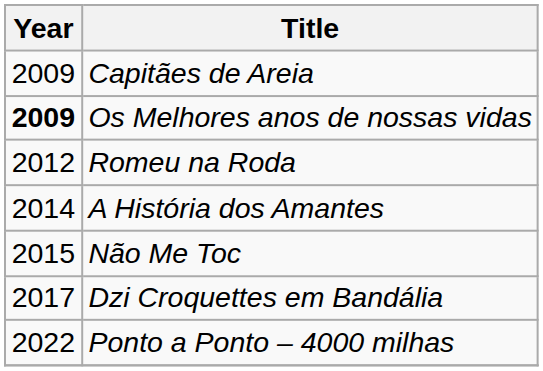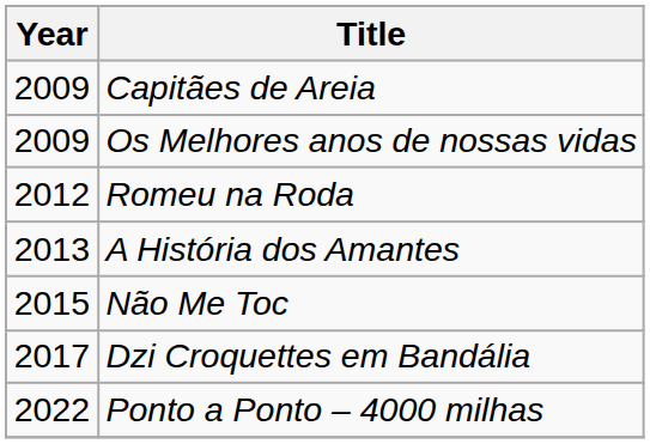Os Melhores anos de nossas vidas | Year: bold -> normal
A História dos Amantes | Year: 2014 -> 2013
